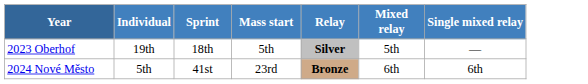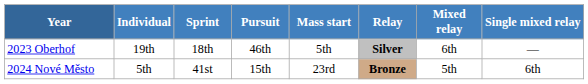+ column: Pursuit | 46th | 15th
2023 Oberhof | Mixed relay: 5th -> 6th
2024 Nové Město | Mixed relay: 6th -> 5th
